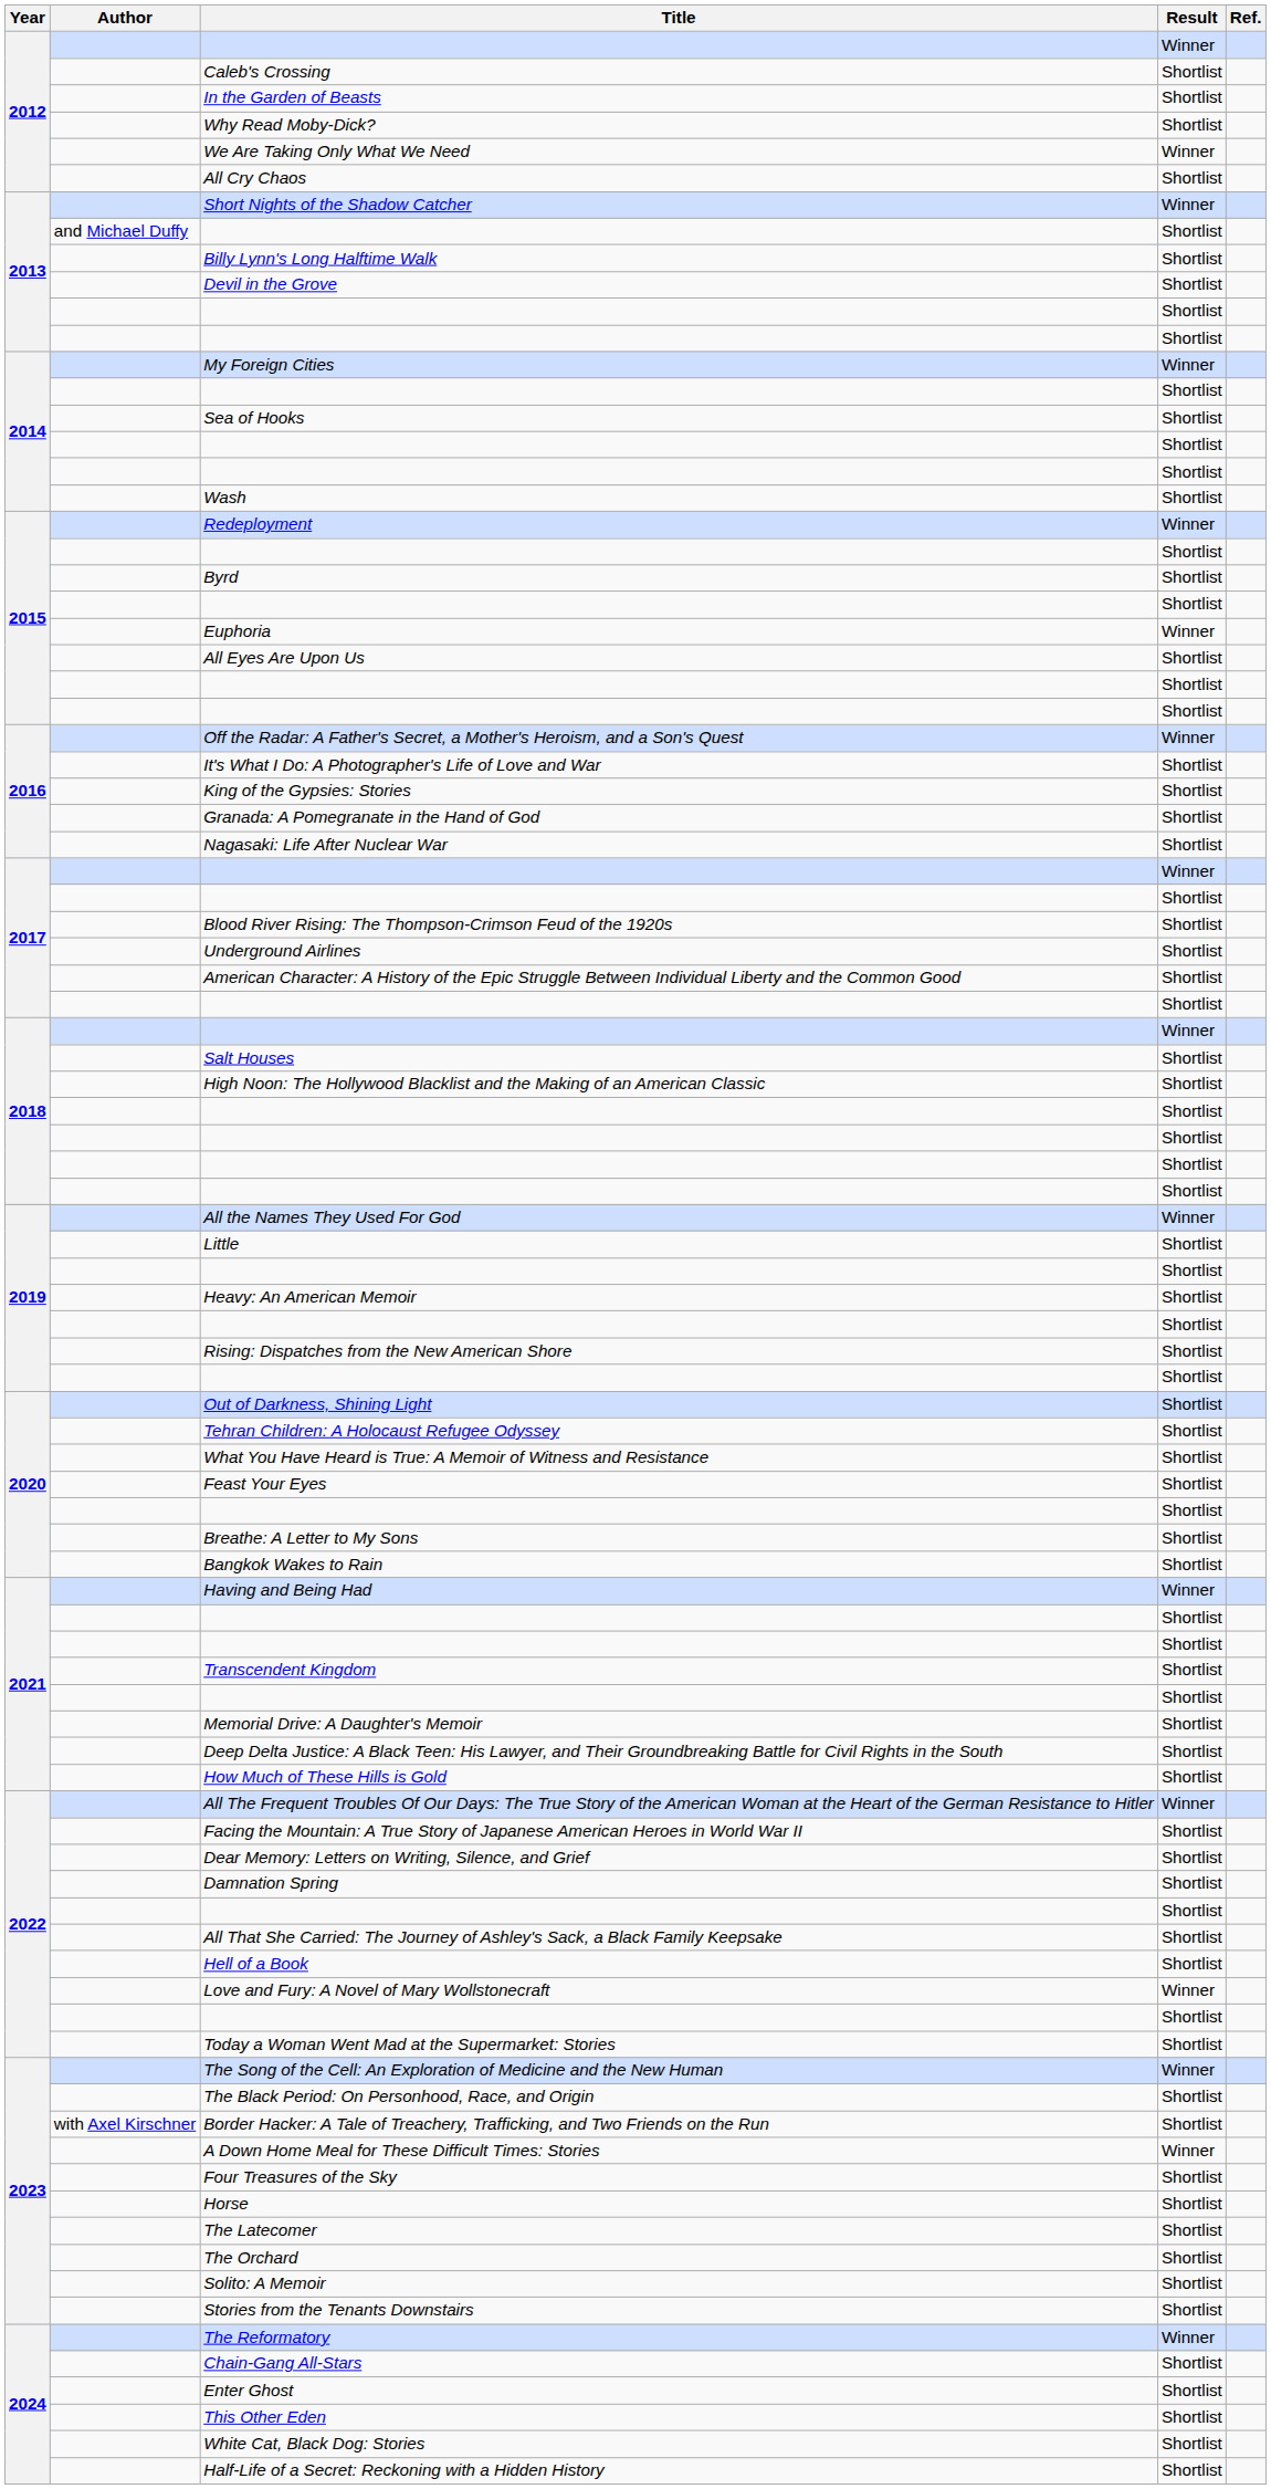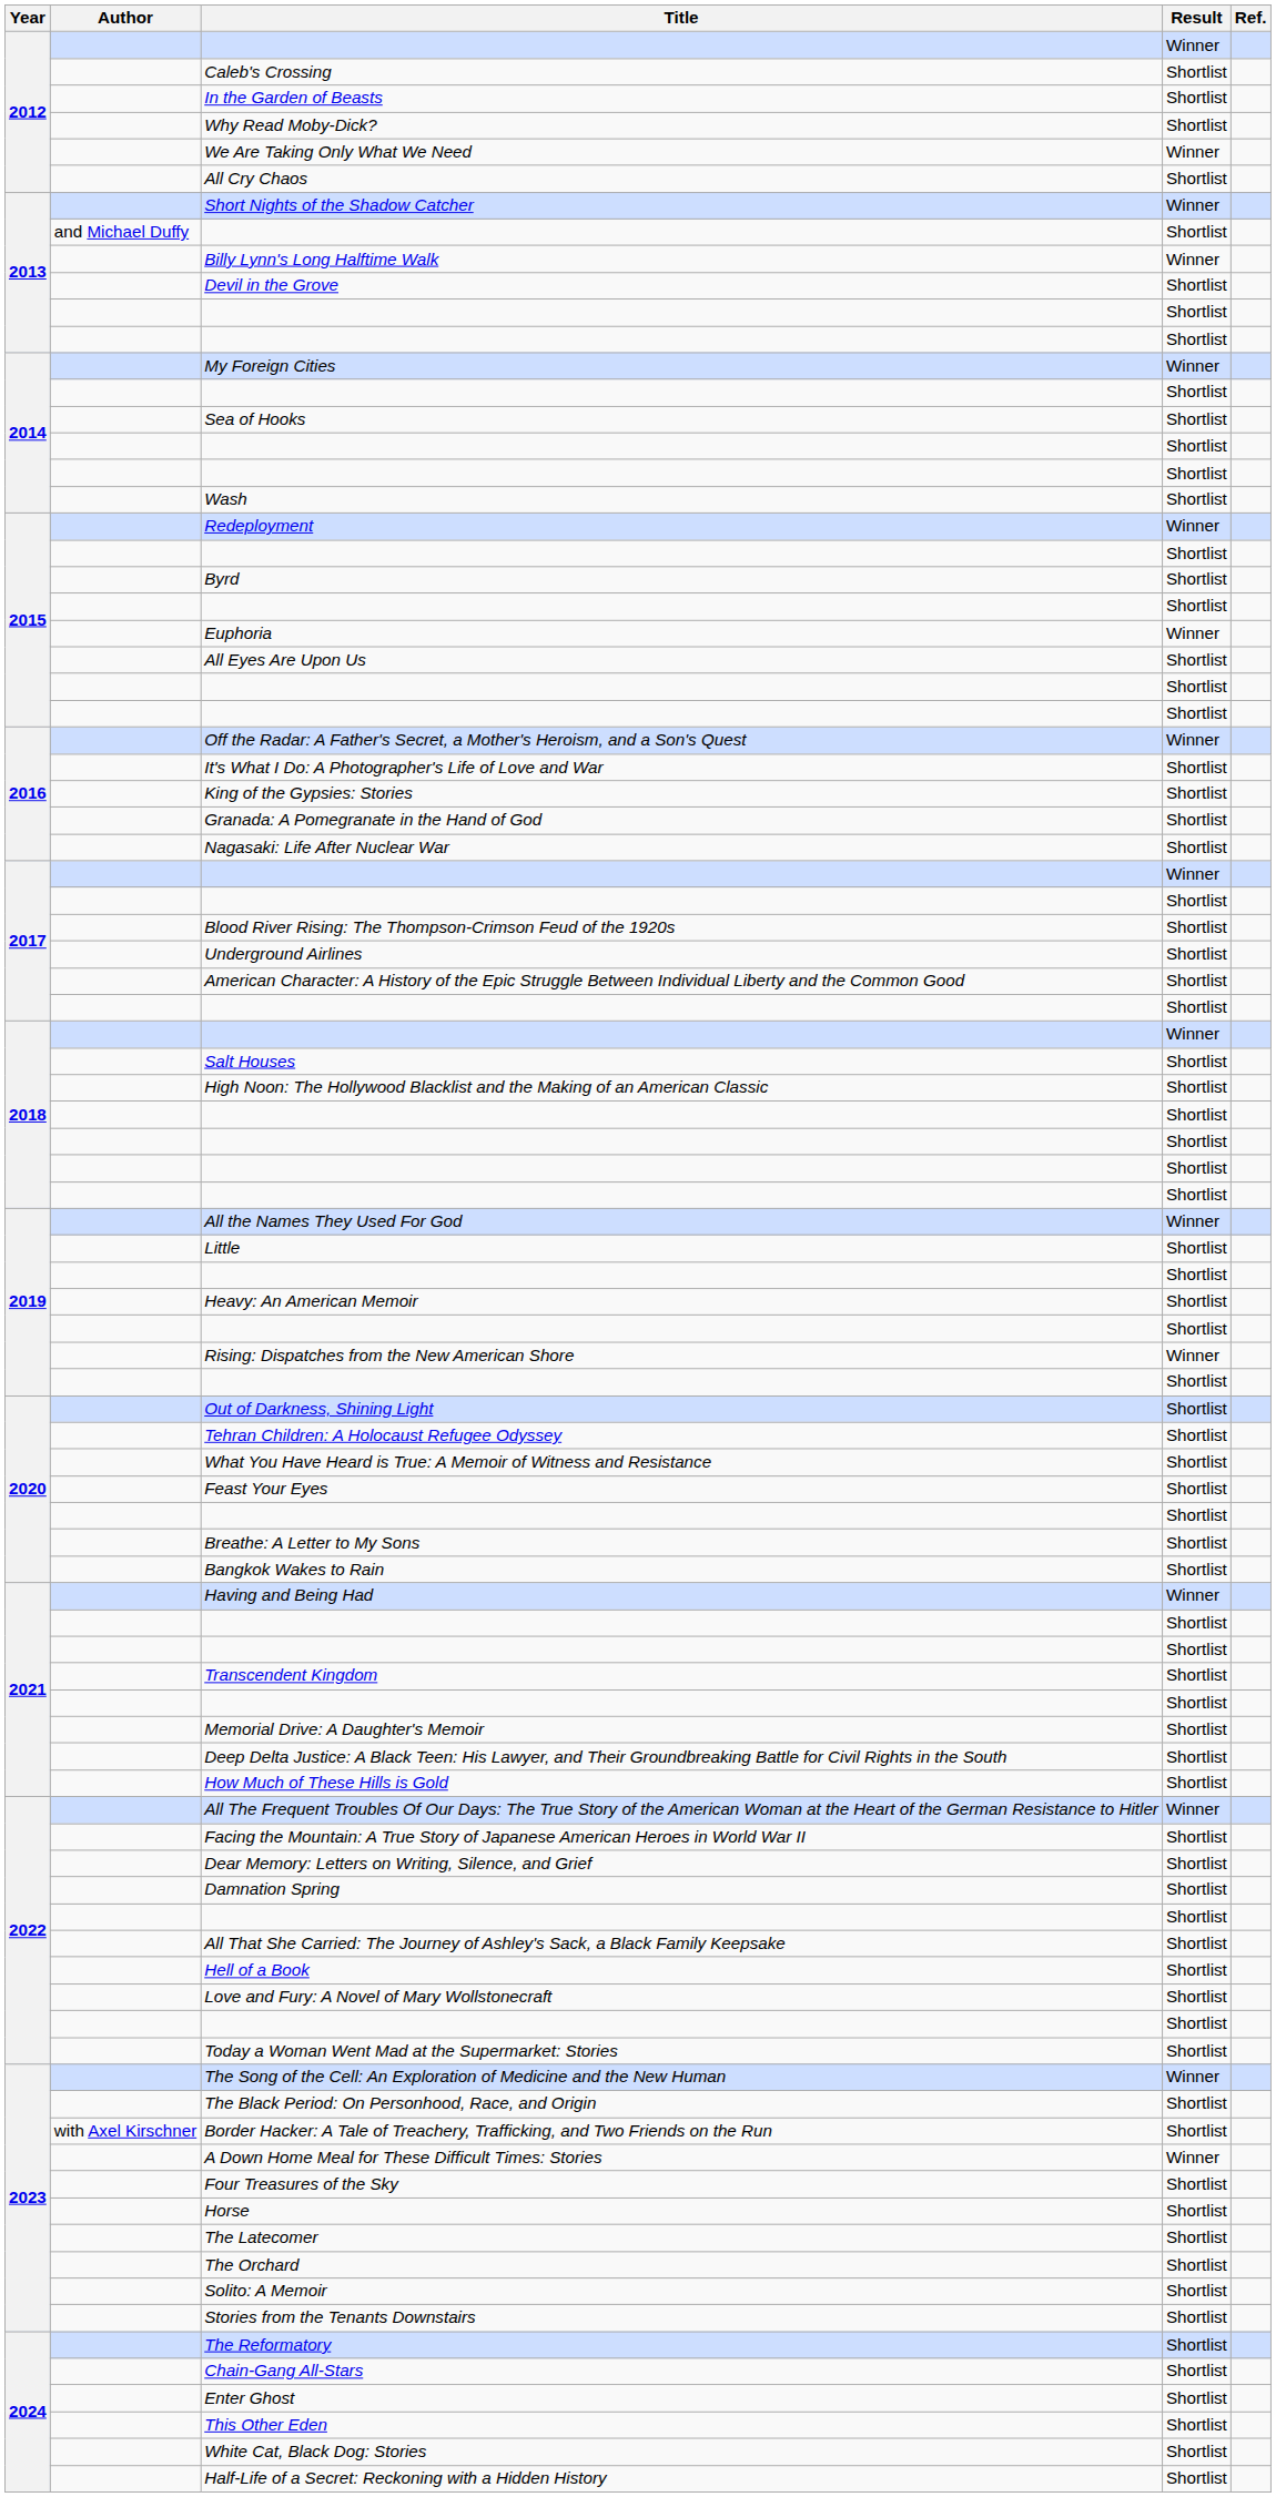Billy Lynn's Long Halftime Walk | Result: Shortlist -> Winner
Rising: Dispatches from the New American Shore | Result: Shortlist -> Winner
Love and Fury: A Novel of Mary Wollstonecraft | Result: Winner -> Shortlist
The Reformatory | Result: Winner -> Shortlist
